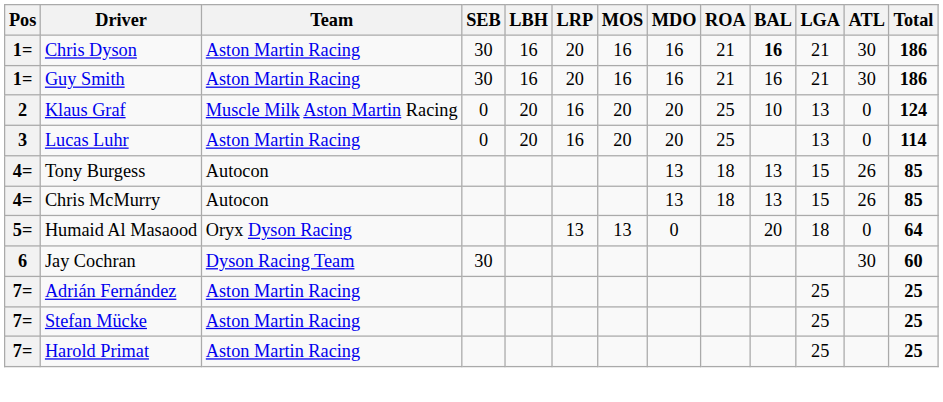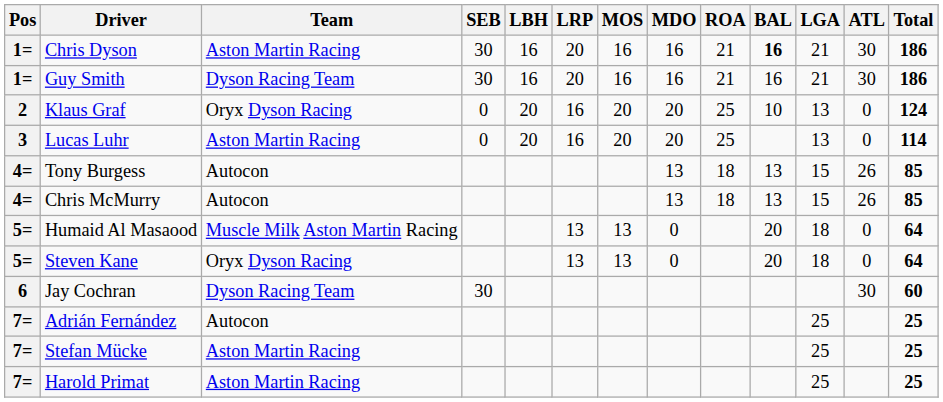Guy Smith | Team: Aston Martin Racing -> Dyson Racing Team
Klaus Graf | Team: Muscle Milk Aston Martin Racing -> Oryx Dyson Racing
Humaid Al Masaood | Team: Oryx Dyson Racing -> Muscle Milk Aston Martin Racing
+ row: 5= | Steven Kane | Oryx Dyson Racing | 13 | 13 | 0 | 20 | 18 | 0 | 64
Adrián Fernández | Team: Aston Martin Racing -> Autocon
